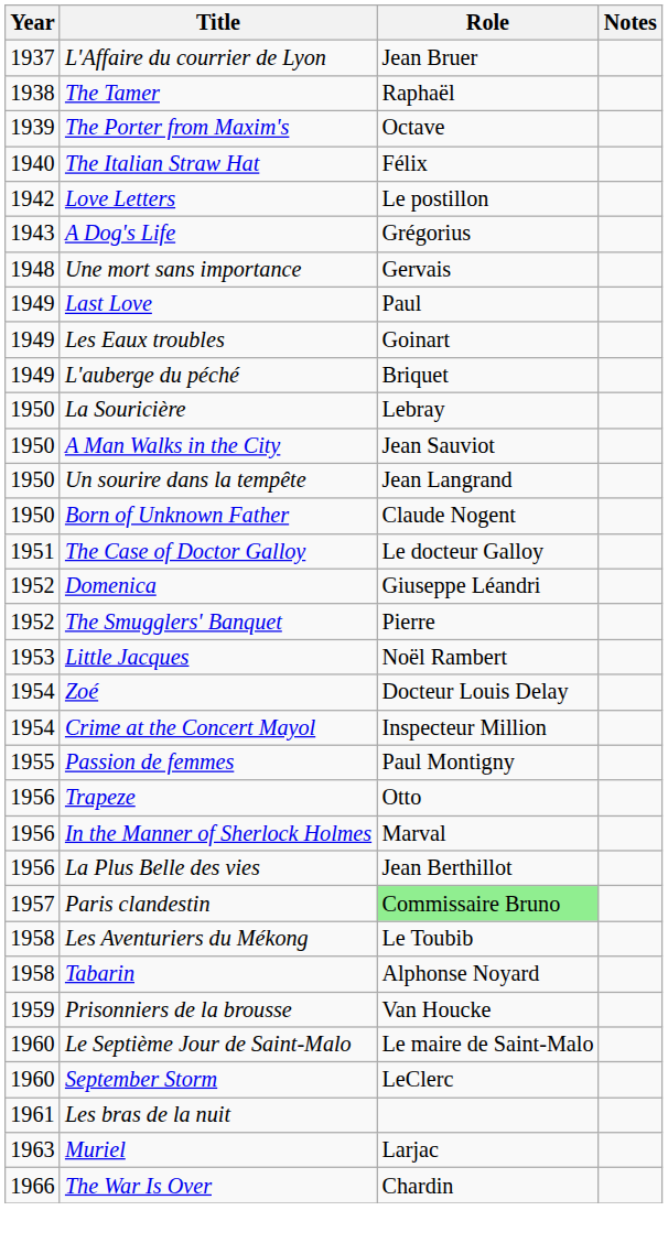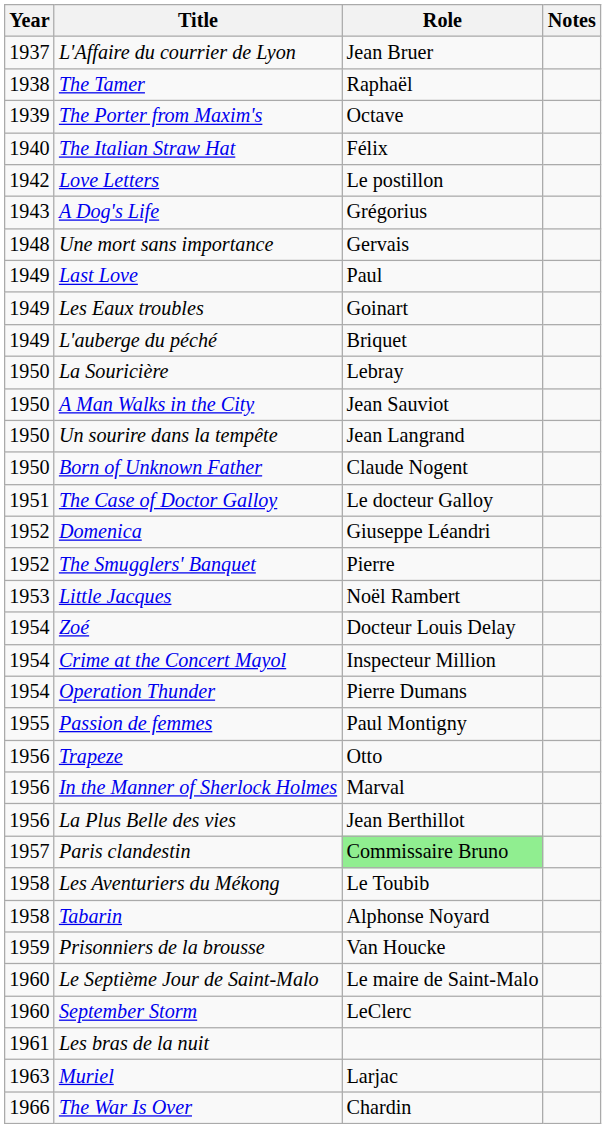+ row: 1954 | Operation Thunder | Pierre Dumans
